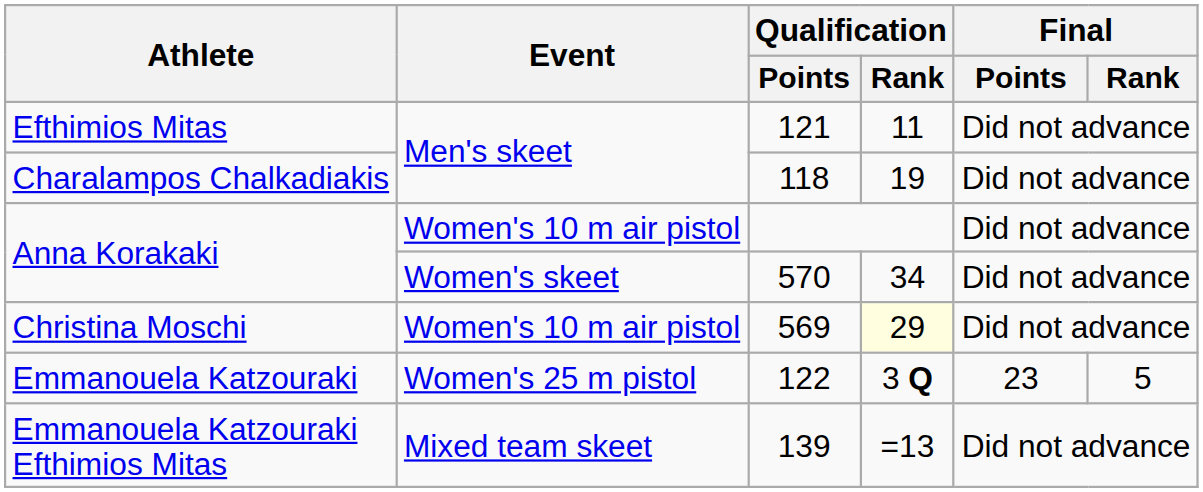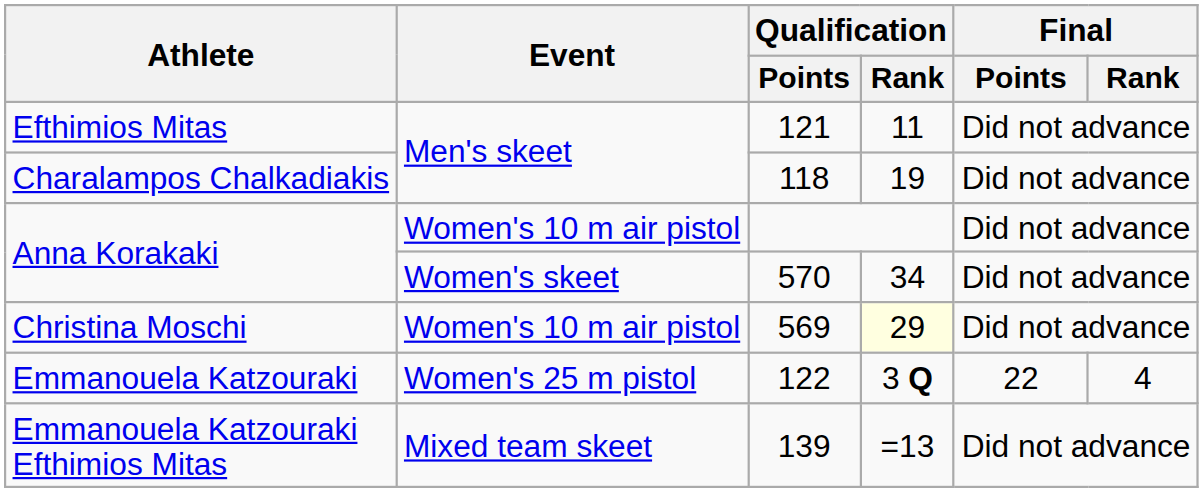122 | Final / Points: 23 -> 22
122 | Final / Rank: 5 -> 4
